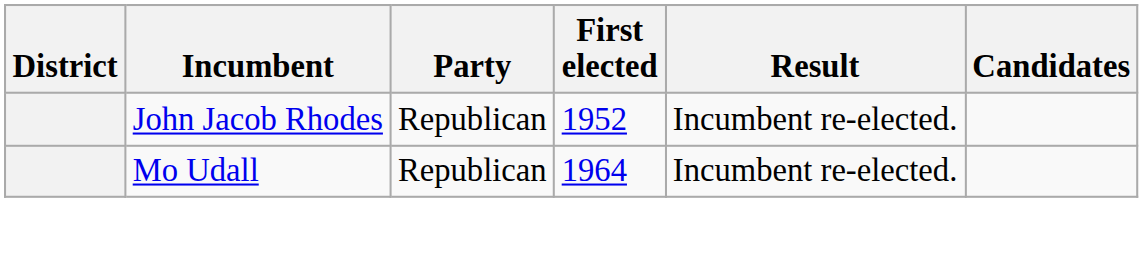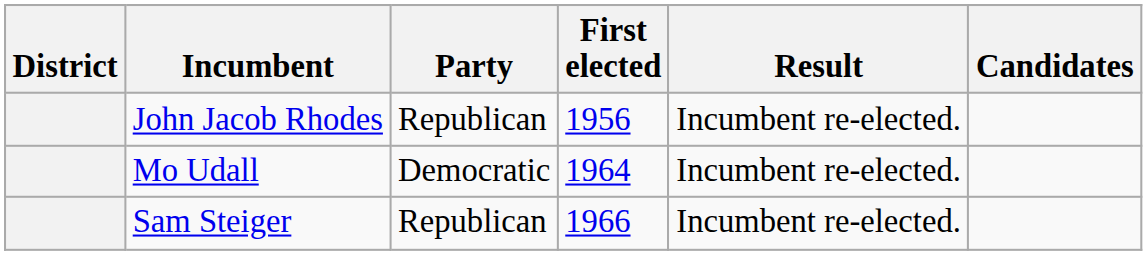John Jacob Rhodes | First elected: 1952 -> 1956
Mo Udall | Party: Republican -> Democratic
+ row: Sam Steiger | Republican | 1966 | Incumbent re-elected.
